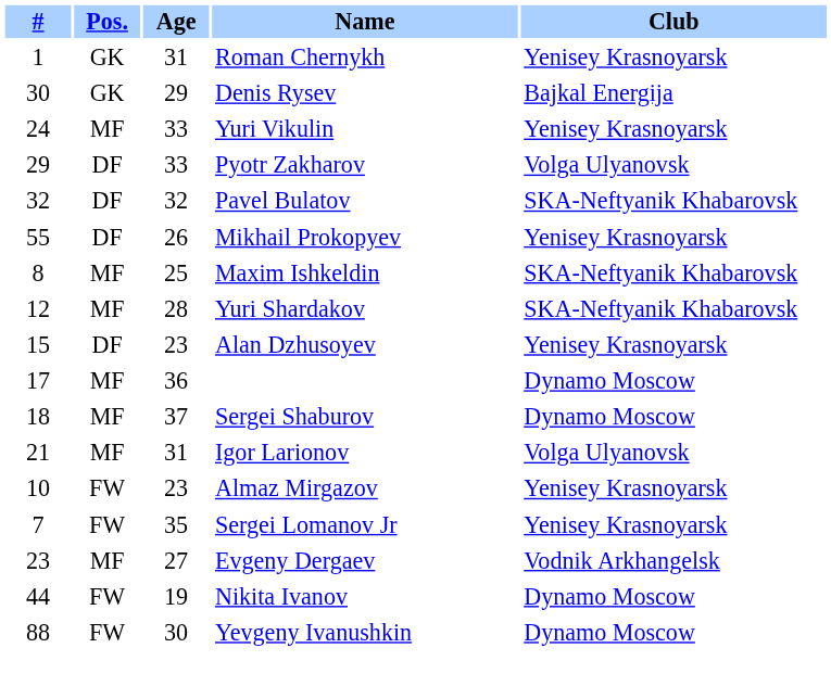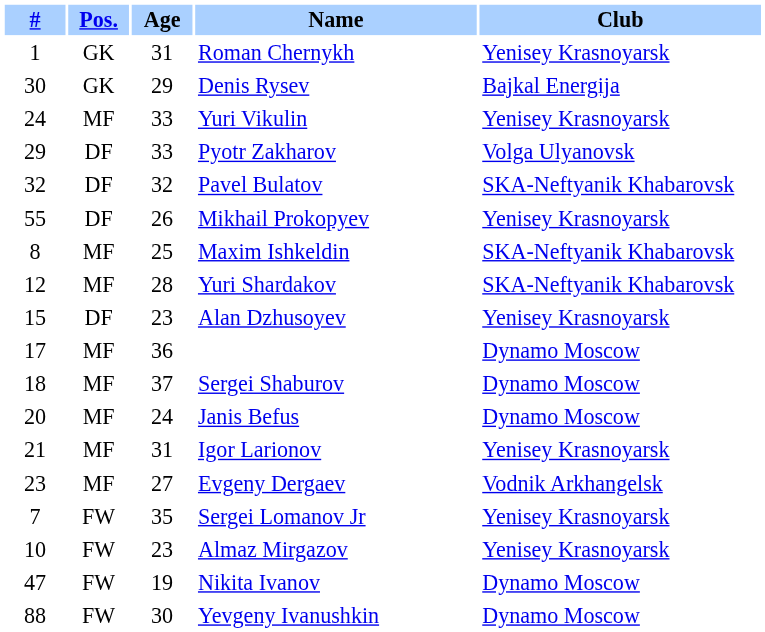+ row: 20 | MF | 24 | Janis Befus | Dynamo Moscow
Igor Larionov | Club: Volga Ulyanovsk -> Yenisey Krasnoyarsk
rows swapped: Evgeny Dergaev <-> Almaz Mirgazov
Nikita Ivanov | #: 44 -> 47
